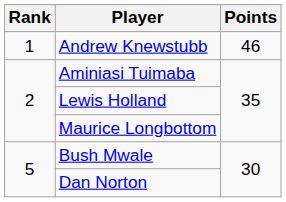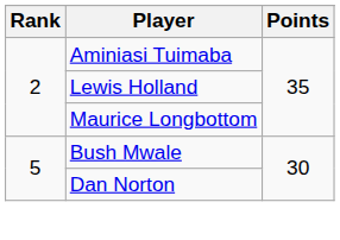- row: 1 | Andrew Knewstubb | 46
